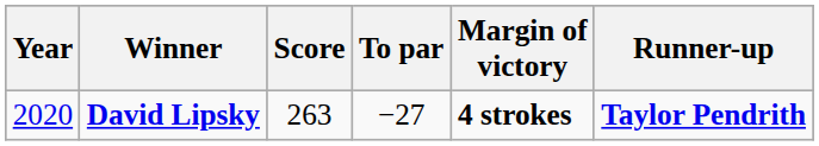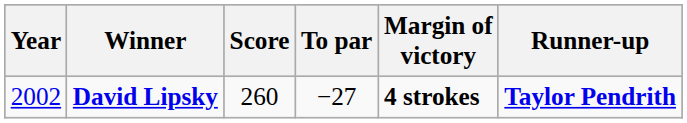David Lipsky | Year: 2020 -> 2002
David Lipsky | Score: 263 -> 260
